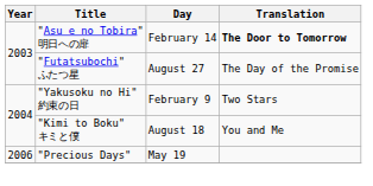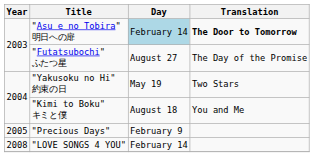"Asu e no Tobira" 明日への扉 | Day: no background -> lightblue background
"Yakusoku no Hi" 約束の日 | Day: February 9 -> May 19
"Precious Days" | Year: 2006 -> 2005
"Precious Days" | Day: May 19 -> February 9
+ row: 2008 | "LOVE SONGS 4 YOU" | February 14
